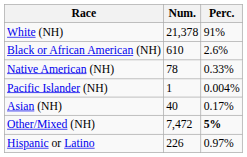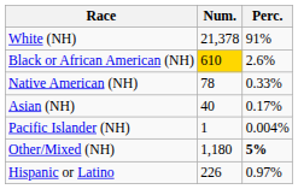Black or African American (NH) | Num.: no background -> gold background
rows swapped: Asian (NH) <-> Pacific Islander (NH)
Other/Mixed (NH) | Num.: 7,472 -> 1,180
